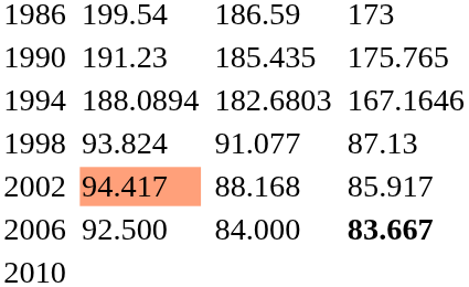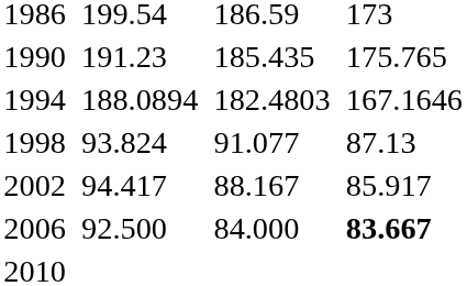1994 | column 5: 182.6803 -> 182.4803
2002 | column 3: lightsalmon background -> no background
2002 | column 5: 88.168 -> 88.167
